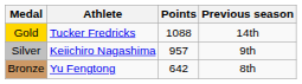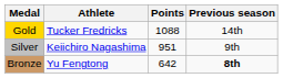Silver | Points: 957 -> 951
Bronze | Previous season: normal -> bold
